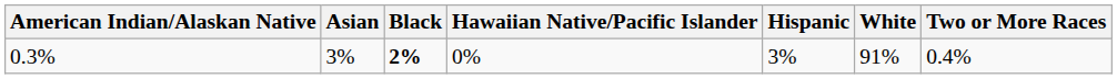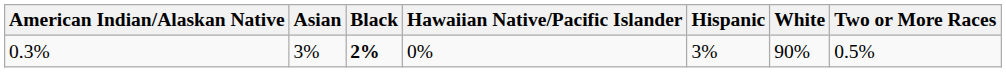0.3% | White: 91% -> 90%
0.3% | Two or More Races: 0.4% -> 0.5%
